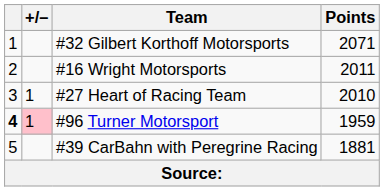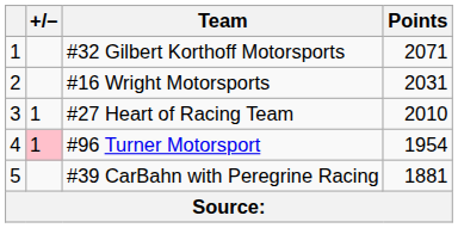#16 Wright Motorsports | Points: 2011 -> 2031
#96 Turner Motorsport | column 1: bold -> normal
#96 Turner Motorsport | Points: 1959 -> 1954
